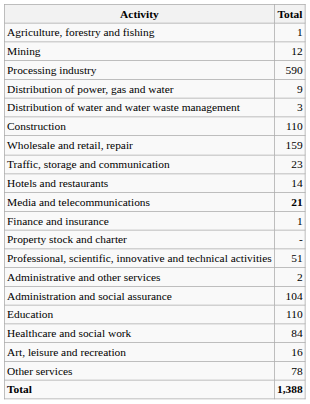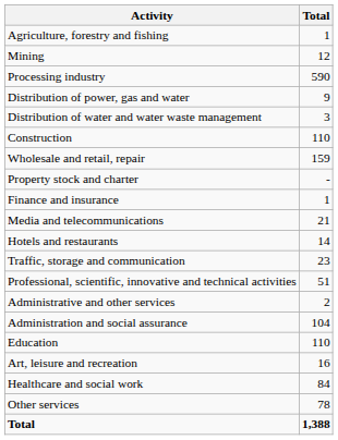rows swapped: Traffic, storage and communication <-> Property stock and charter
rows swapped: Hotels and restaurants <-> Finance and insurance
Media and telecommunications | Total: bold -> normal
rows swapped: Healthcare and social work <-> Art, leisure and recreation
